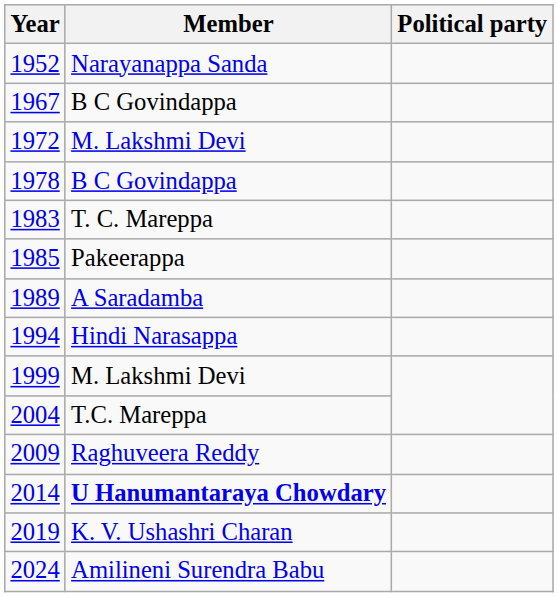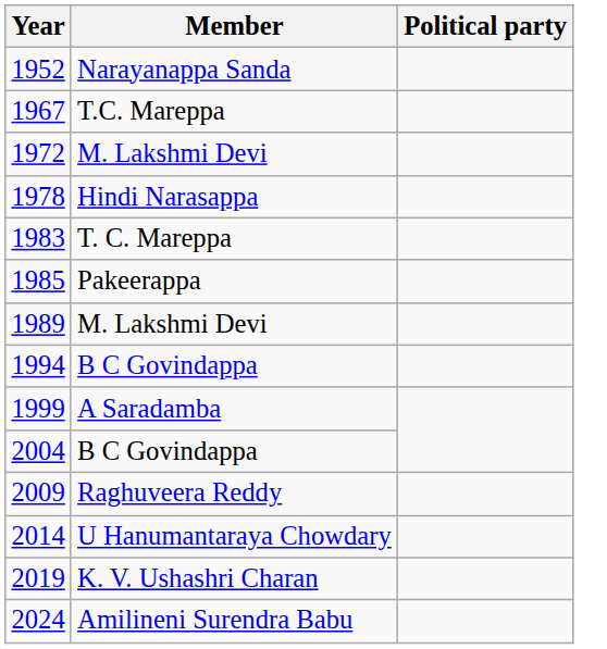1967 | Member: B C Govindappa -> T.C. Mareppa
1978 | Member: B C Govindappa -> Hindi Narasappa
1989 | Member: A Saradamba -> M. Lakshmi Devi
1994 | Member: Hindi Narasappa -> B C Govindappa
1999 | Member: M. Lakshmi Devi -> A Saradamba
2004 | Member: T.C. Mareppa -> B C Govindappa
2014 | Member: bold -> normal
